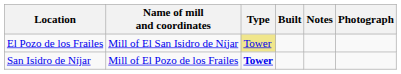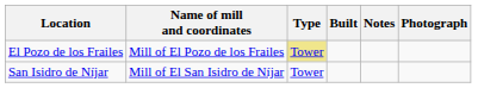El Pozo de los Frailes | Name of mill and coordinates: Mill of El San Isidro de Níjar -> Mill of El Pozo de los Frailes
San Isidro de Níjar | Name of mill and coordinates: Mill of El Pozo de los Frailes -> Mill of El San Isidro de Níjar
San Isidro de Níjar | Type: bold -> normal
